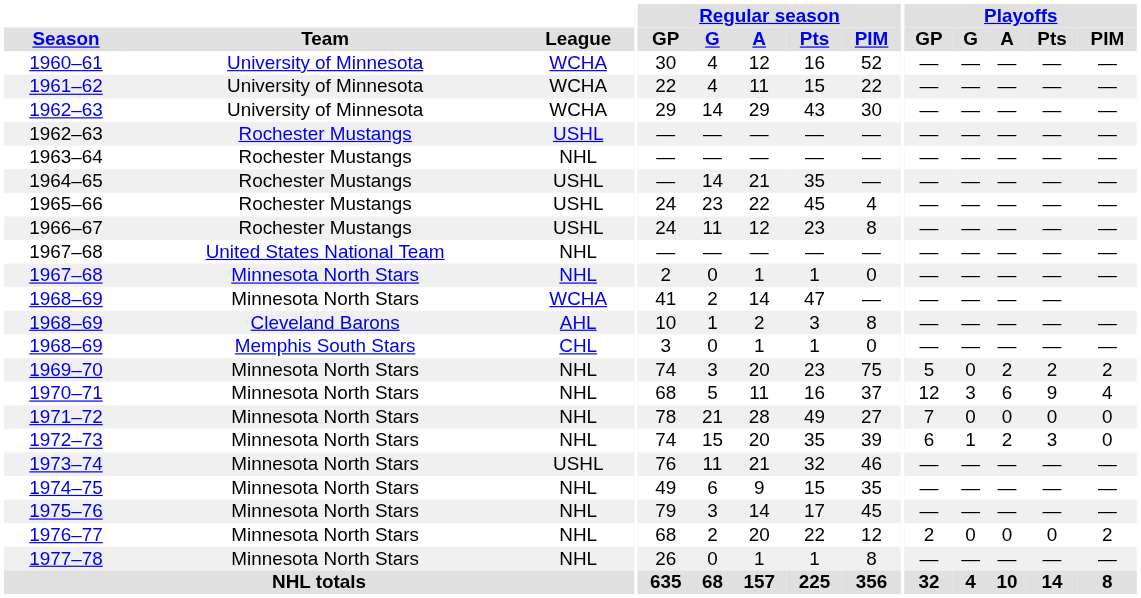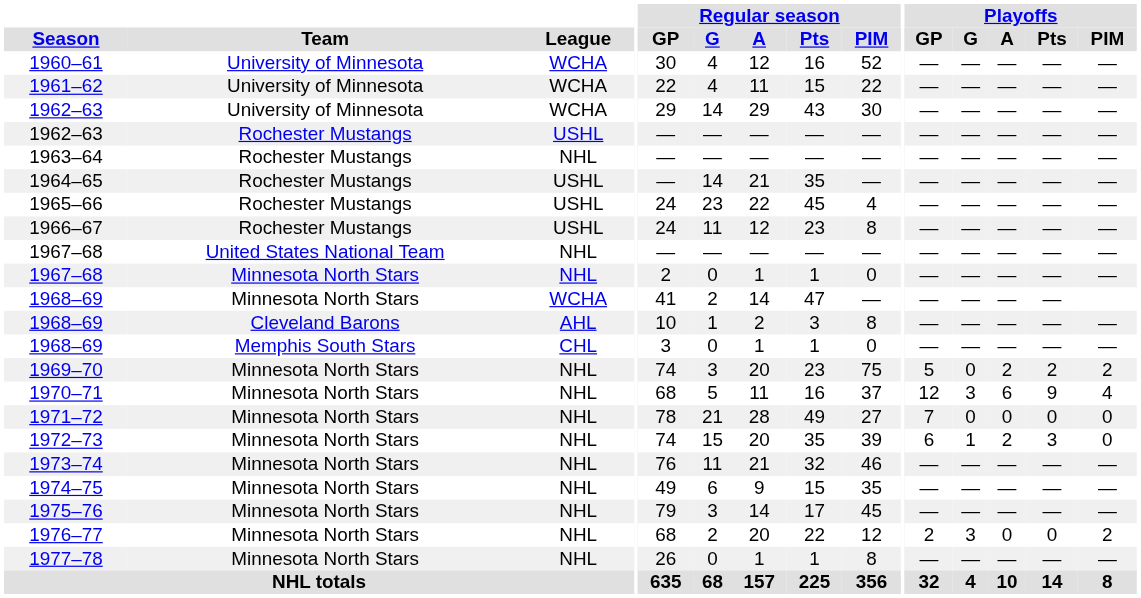1973–74 | League: USHL -> NHL
1976–77 | Playoffs / G: 0 -> 3
